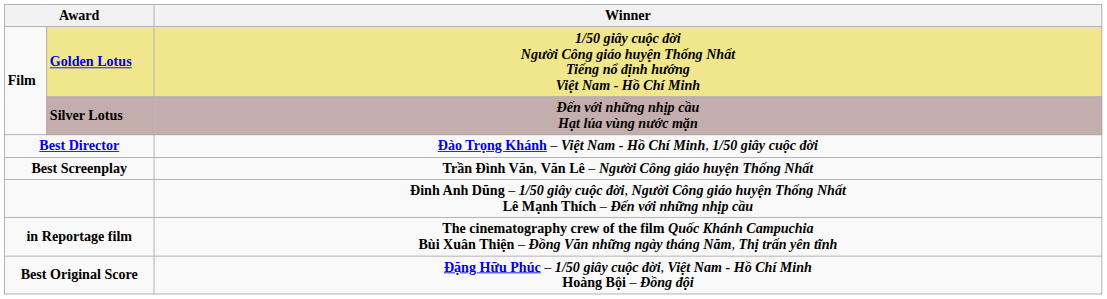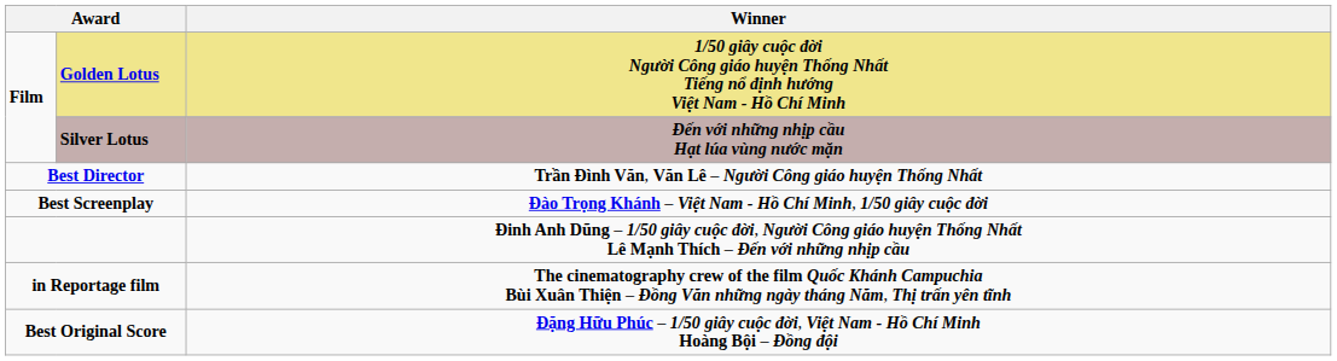Best Director | Winner: Đào Trọng Khánh – Việt Nam - Hồ Chí Minh, 1/50 giây cuộc đời -> Trần Đình Văn, Văn Lê – Người Công giáo huyện Thống Nhất
Best Screenplay | Winner: Trần Đình Văn, Văn Lê – Người Công giáo huyện Thống Nhất -> Đào Trọng Khánh – Việt Nam - Hồ Chí Minh, 1/50 giây cuộc đời
